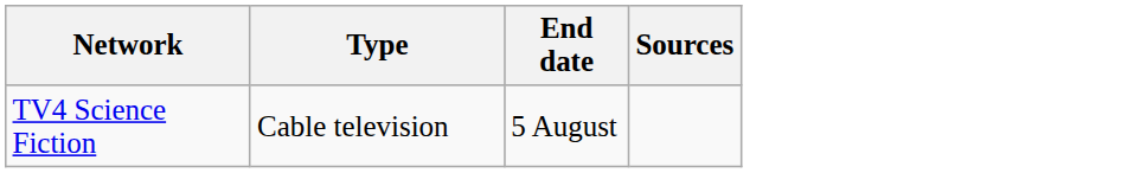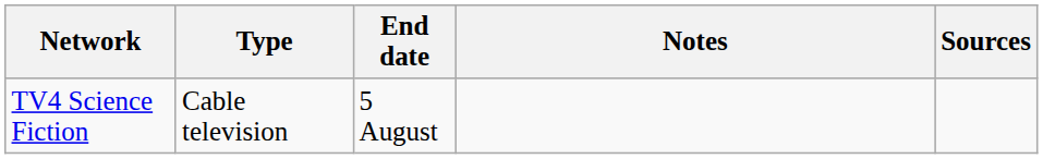+ column: Notes
